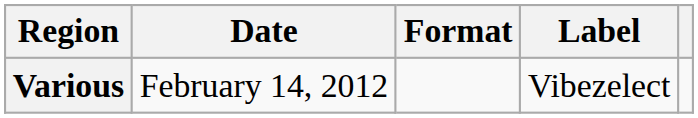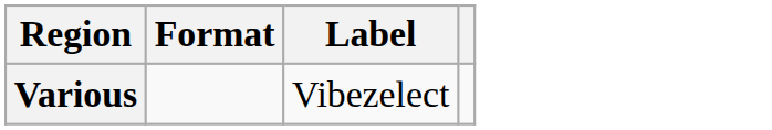- column: Date | February 14, 2012
